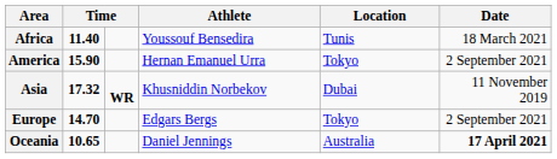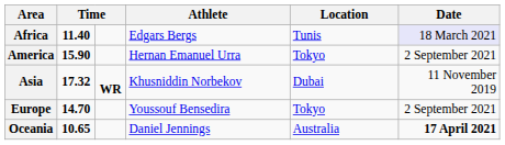Africa | Athlete: Youssouf Bensedira -> Edgars Bergs
Africa | Date: no background -> lavender background
Europe | Athlete: Edgars Bergs -> Youssouf Bensedira
